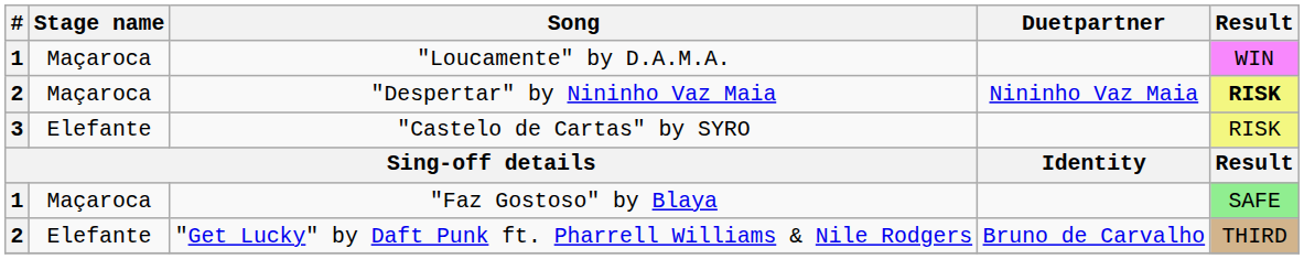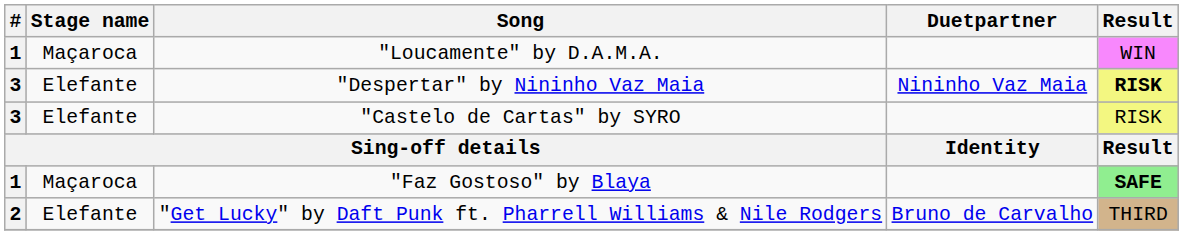"Despertar" by Nininho Vaz Maia | #: 2 -> 3
"Despertar" by Nininho Vaz Maia | Stage name: Maçaroca -> Elefante
"Faz Gostoso" by Blaya | Result: normal -> bold
